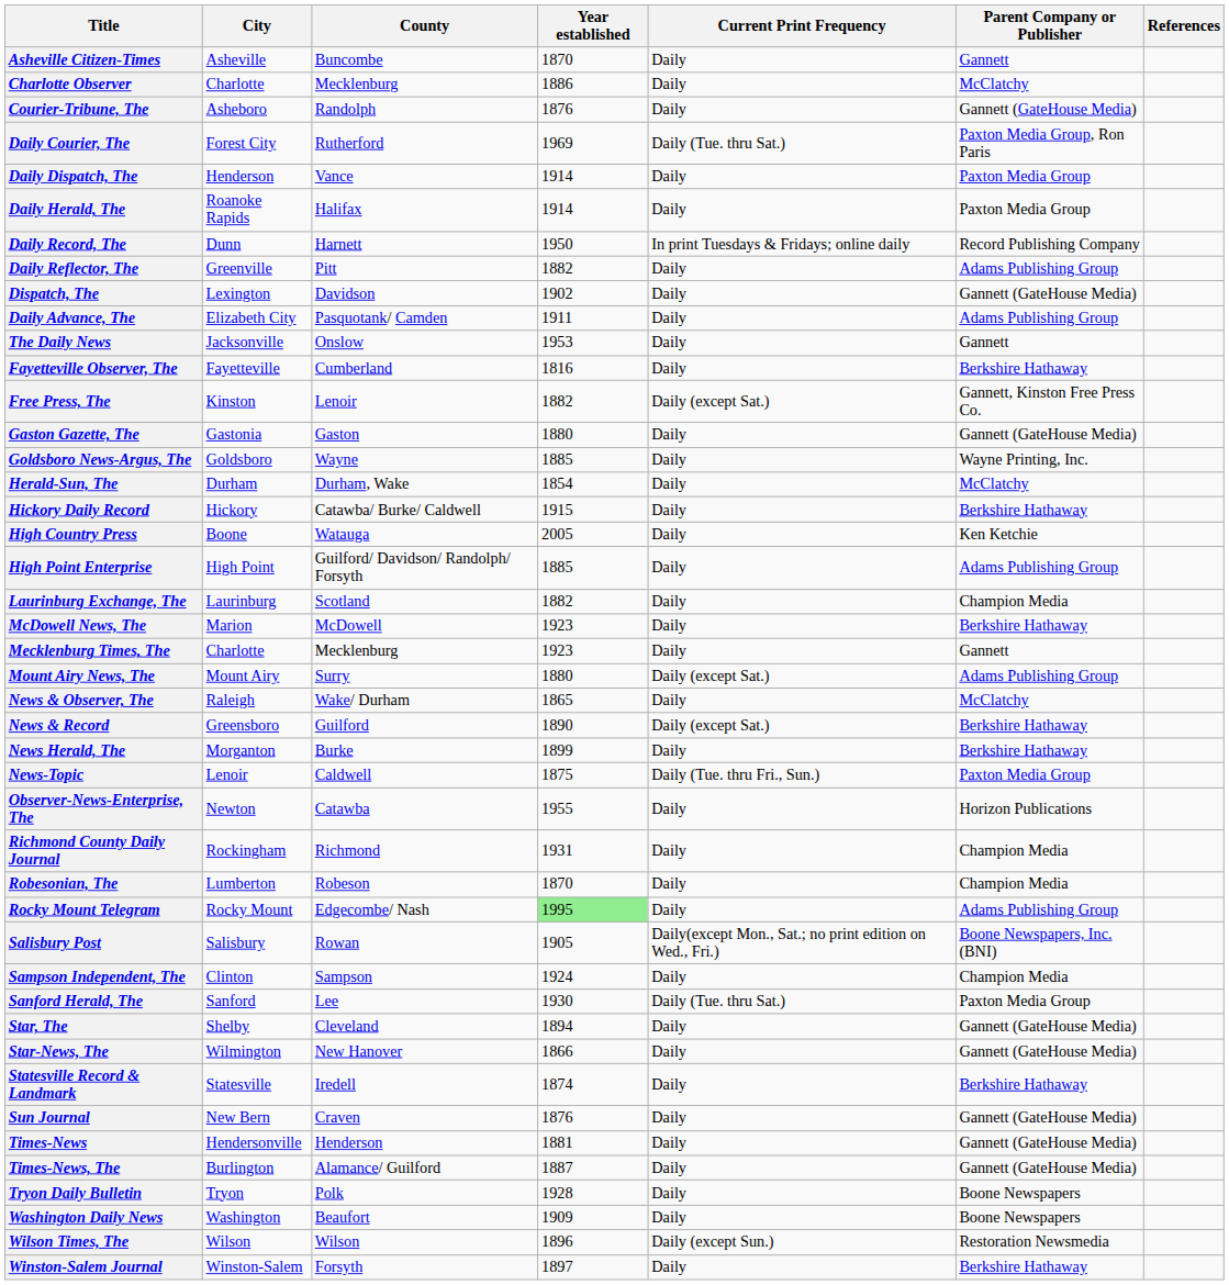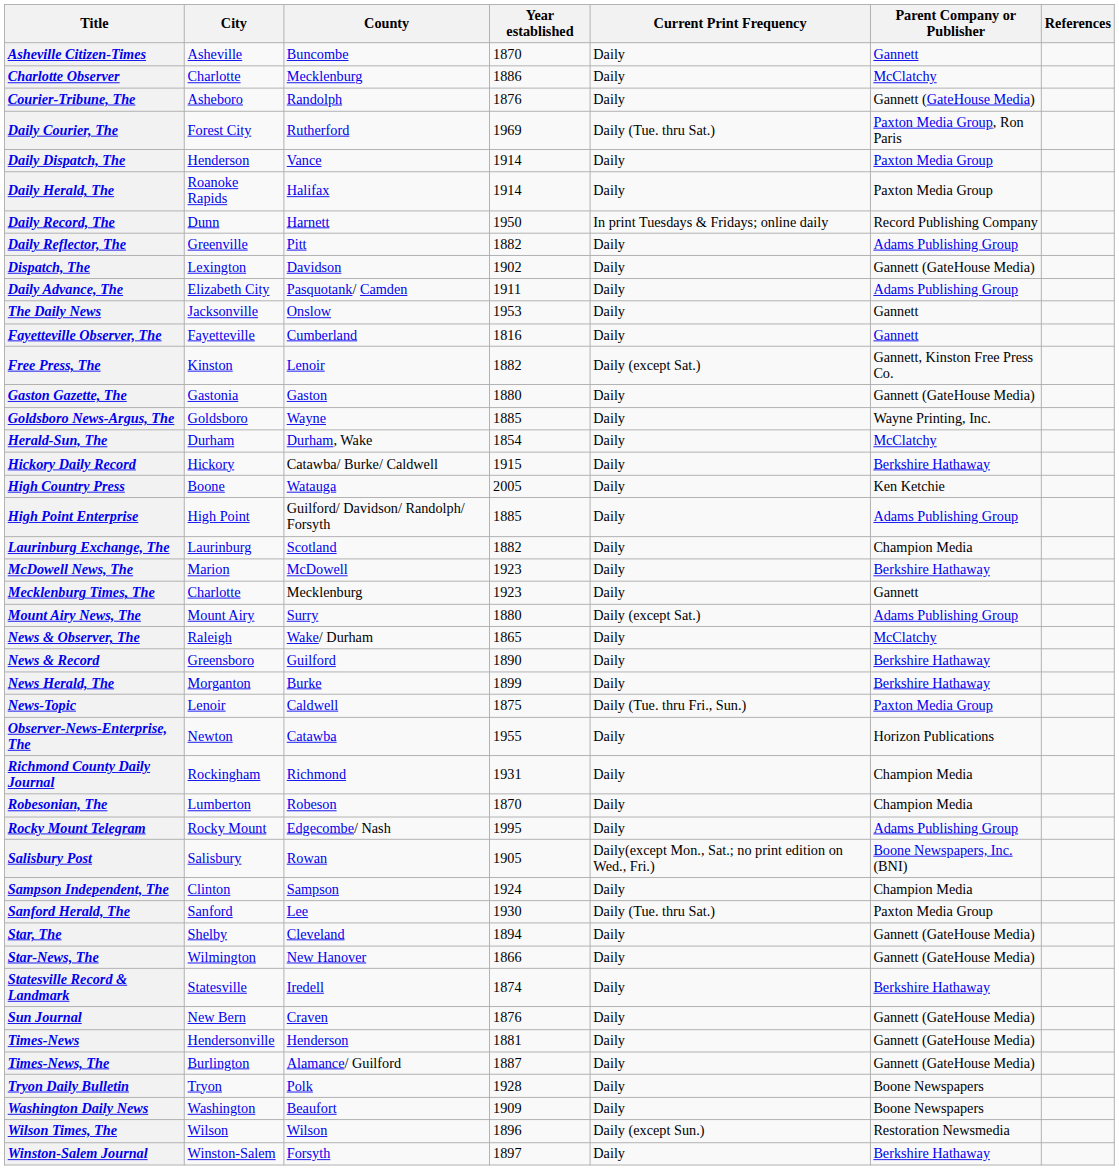Fayetteville Observer, The | Parent Company or Publisher: Berkshire Hathaway -> Gannett
News & Record | Current Print Frequency: Daily (except Sat.) -> Daily
Rocky Mount Telegram | Year established: lightgreen background -> no background
